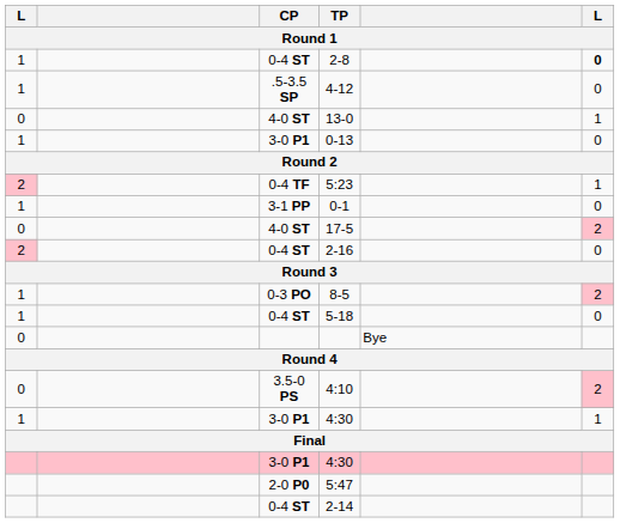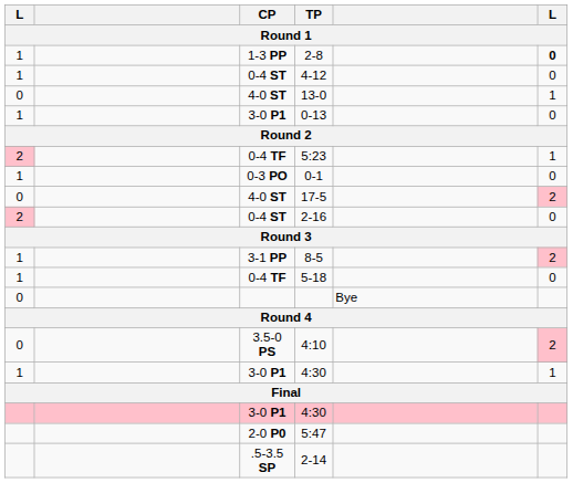2-8 | CP: 0-4 ST -> 1-3 PP
4-12 | CP: .5-3.5 SP -> 0-4 ST
0-1 | CP: 3-1 PP -> 0-3 PO
8-5 | CP: 0-3 PO -> 3-1 PP
5-18 | CP: 0-4 ST -> 0-4 TF
2-14 | CP: 0-4 ST -> .5-3.5 SP
